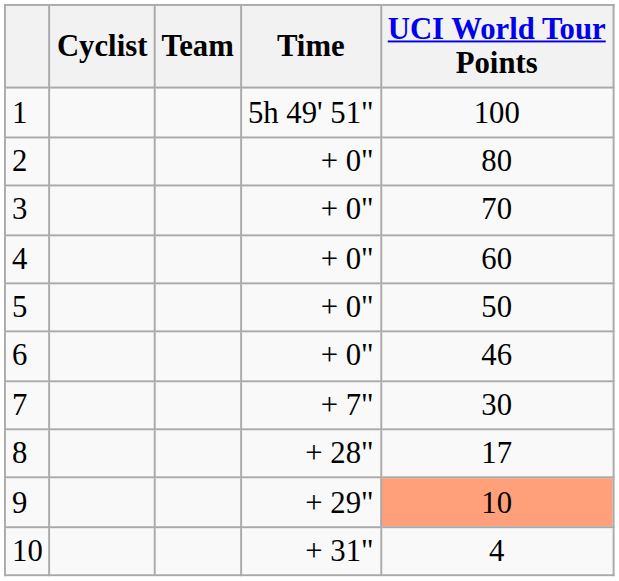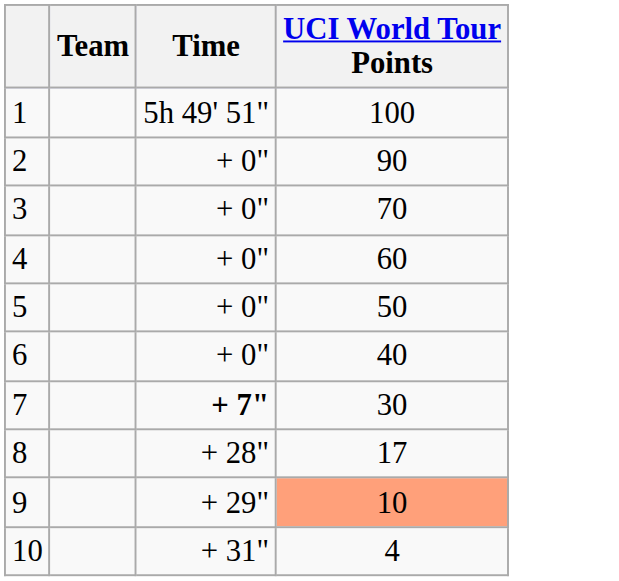- column: Cyclist
2 | UCI World Tour Points: 80 -> 90
6 | UCI World Tour Points: 46 -> 40
7 | Time: normal -> bold
